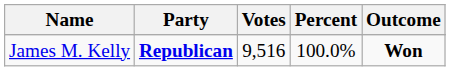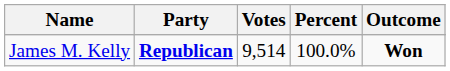James M. Kelly | Votes: 9,516 -> 9,514
